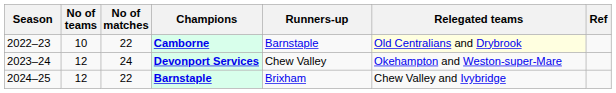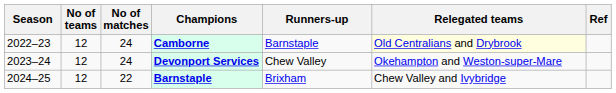Camborne | No of teams: 10 -> 12
Camborne | No of matches: 22 -> 24
